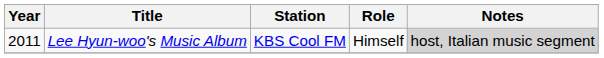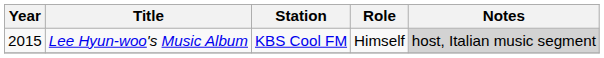Lee Hyun-woo's Music Album | Year: 2011 -> 2015
